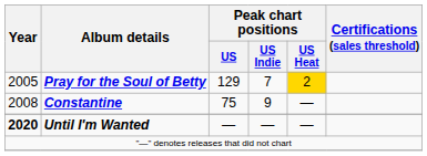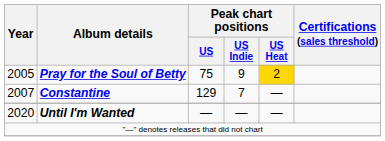Pray for the Soul of Betty | Peak chart positions / US: 129 -> 75
Pray for the Soul of Betty | Peak chart positions / US Indie: 7 -> 9
Constantine | Year: 2008 -> 2007
Constantine | Peak chart positions / US: 75 -> 129
Constantine | Peak chart positions / US Indie: 9 -> 7
Until I'm Wanted | Year: bold -> normal
